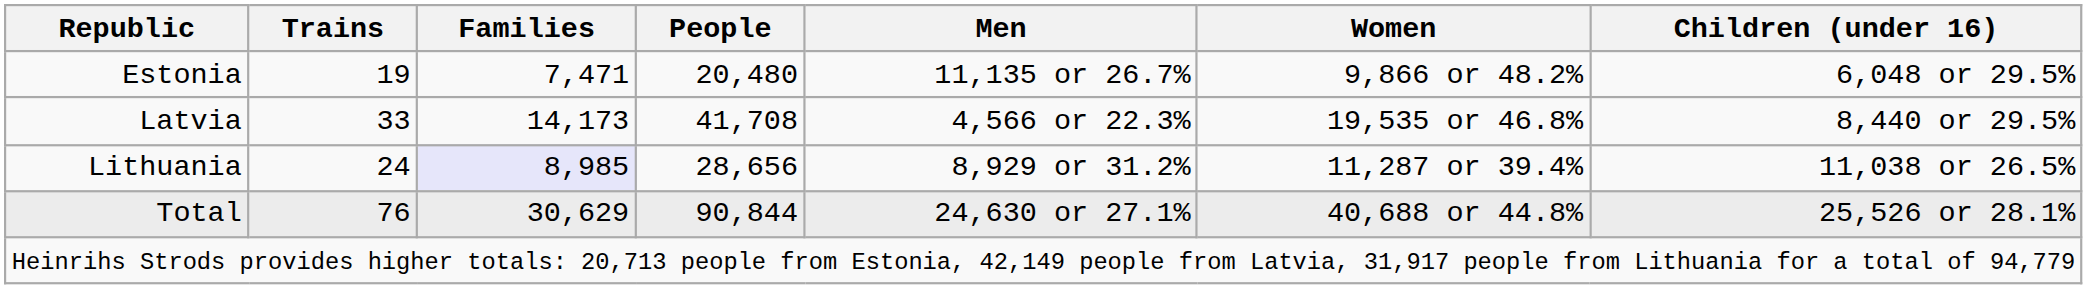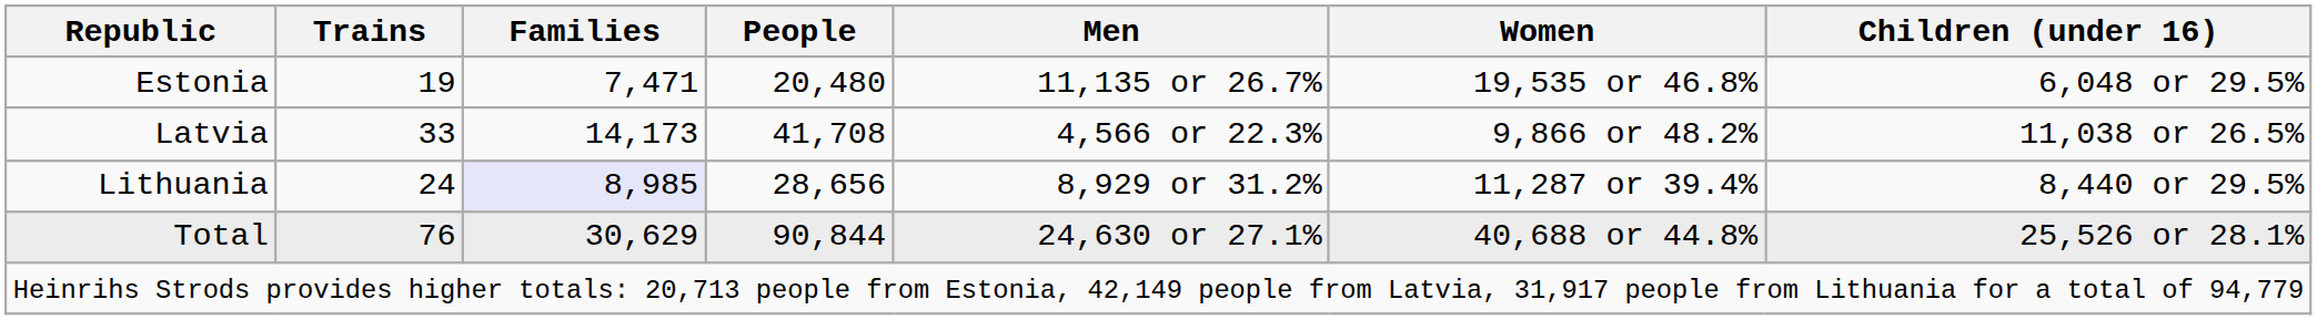Estonia | Women: 9,866 or 48.2% -> 19,535 or 46.8%
Latvia | Women: 19,535 or 46.8% -> 9,866 or 48.2%
Latvia | Children (under 16): 8,440 or 29.5% -> 11,038 or 26.5%
Lithuania | Children (under 16): 11,038 or 26.5% -> 8,440 or 29.5%
